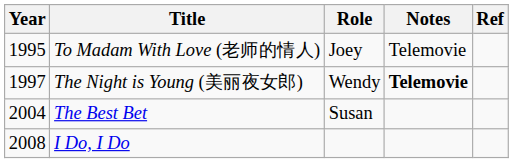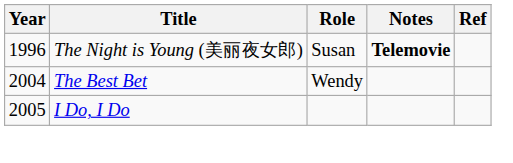- row: 1995 | To Madam With Love (老师的情人) | Joey | Telemovie
The Night is Young (美丽夜女郎) | Year: 1997 -> 1996
The Night is Young (美丽夜女郎) | Role: Wendy -> Susan
The Best Bet | Role: Susan -> Wendy
I Do, I Do | Year: 2008 -> 2005
